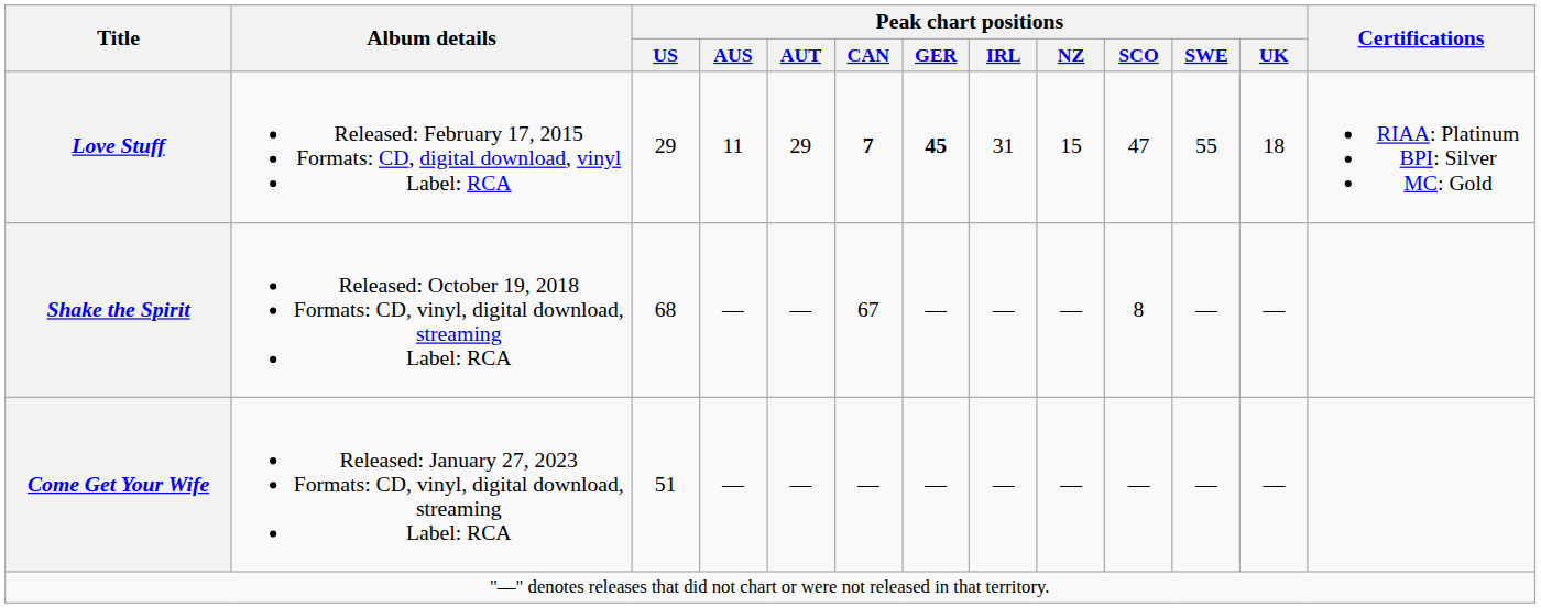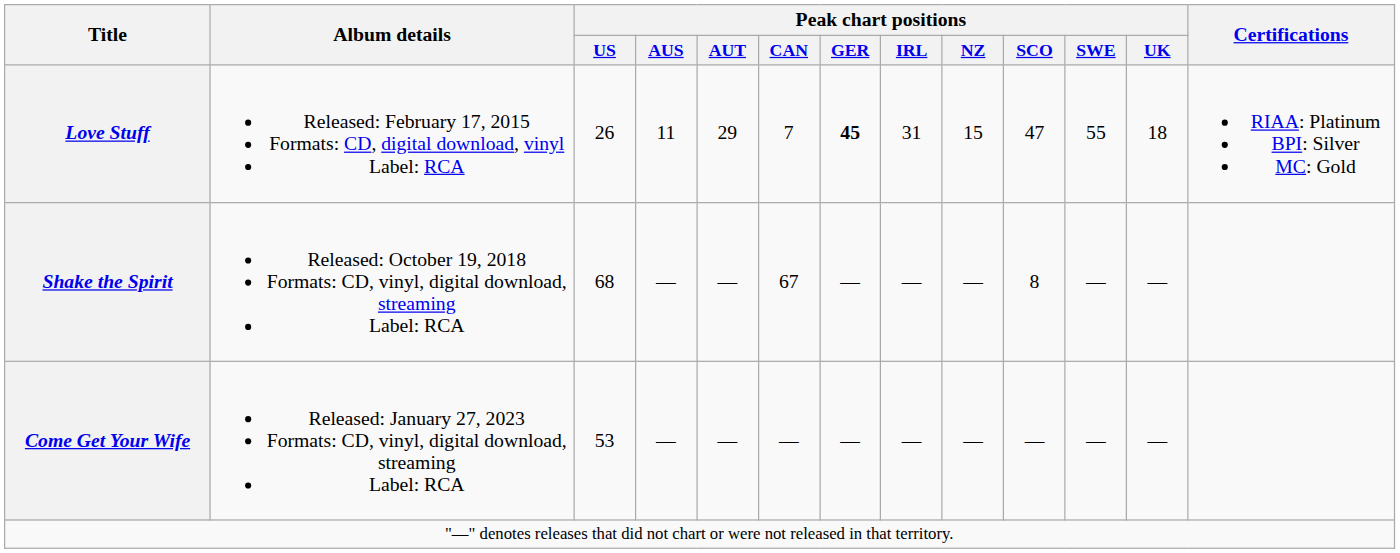Love Stuff | Peak chart positions / US: 29 -> 26
Love Stuff | Peak chart positions / CAN: bold -> normal
Come Get Your Wife | Peak chart positions / US: 51 -> 53
